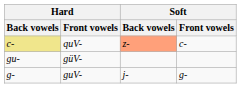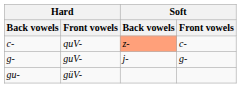quV- | Hard / Back vowels: khaki background -> no background
rows swapped: guV- <-> güV-
